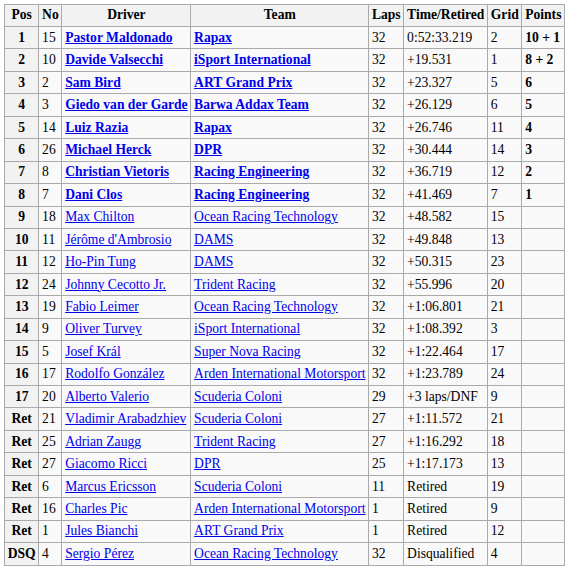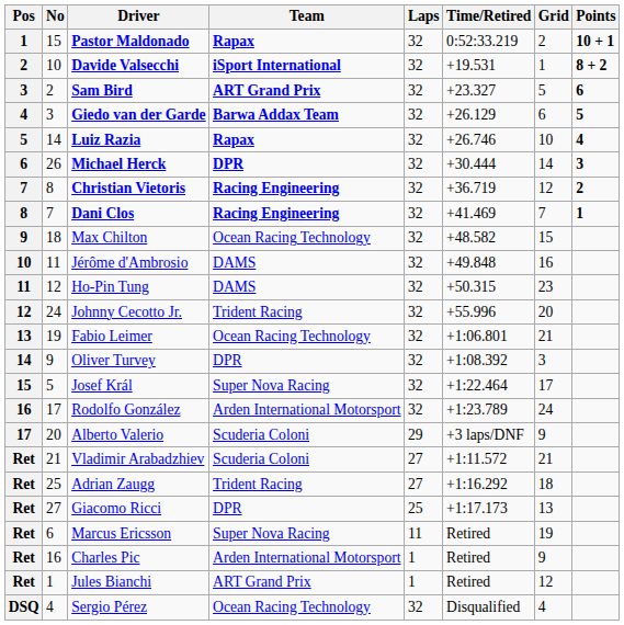Luiz Razia | Grid: 11 -> 10
Jérôme d'Ambrosio | Grid: 13 -> 16
Oliver Turvey | Team: iSport International -> DPR
Marcus Ericsson | Team: Scuderia Coloni -> Super Nova Racing
